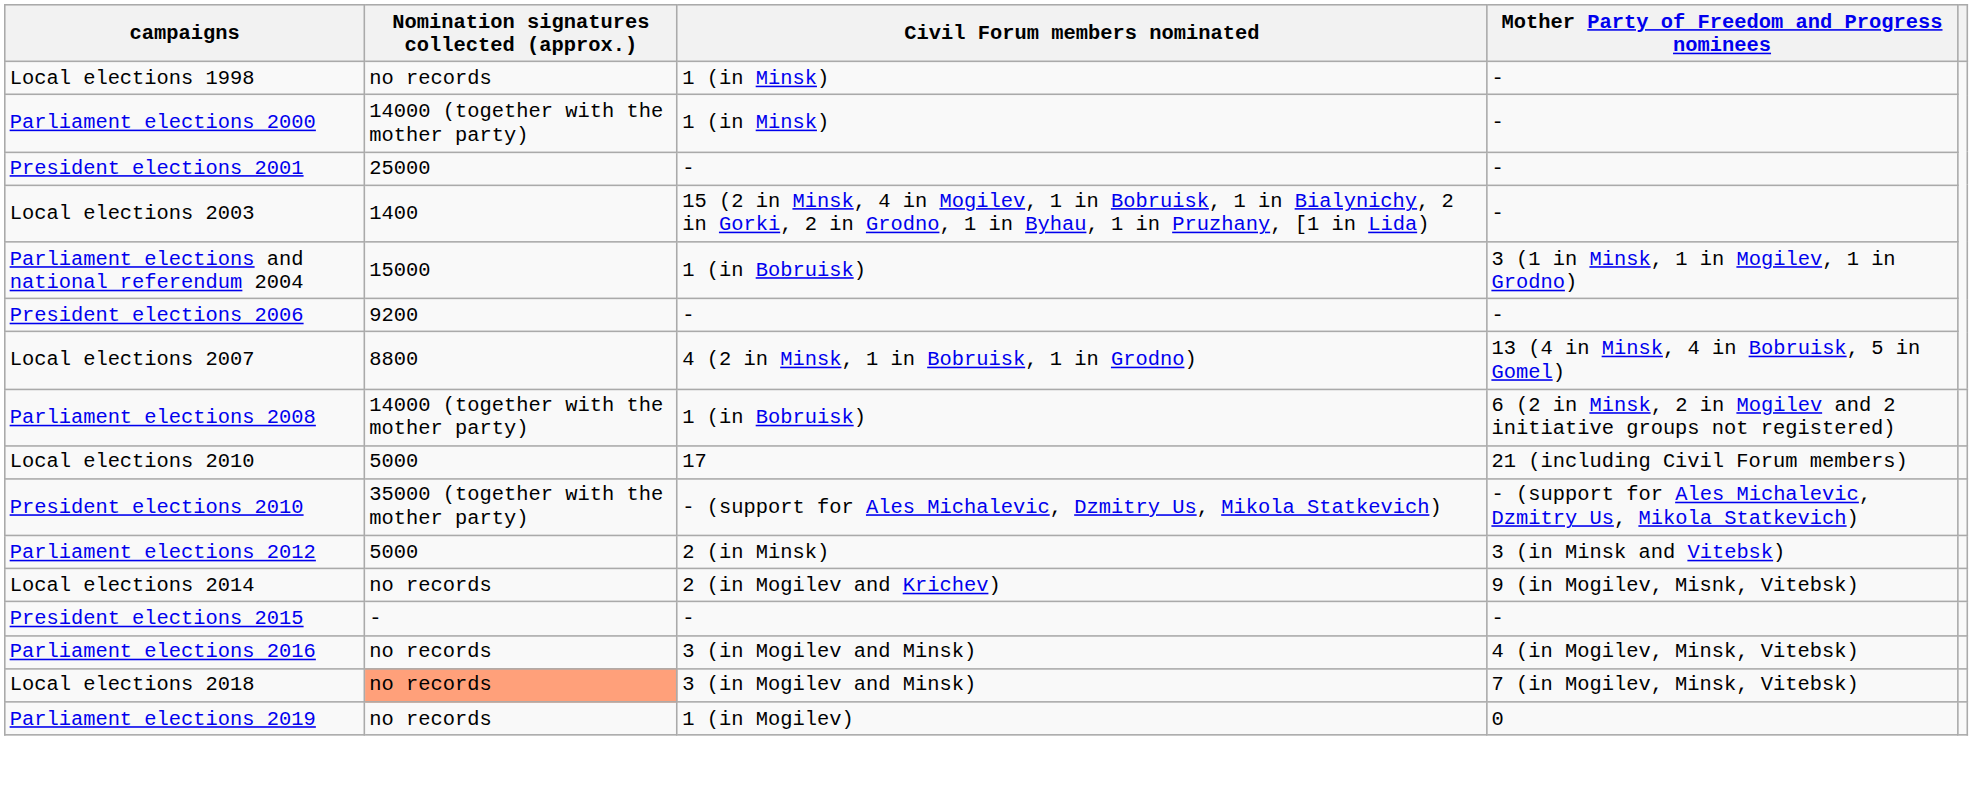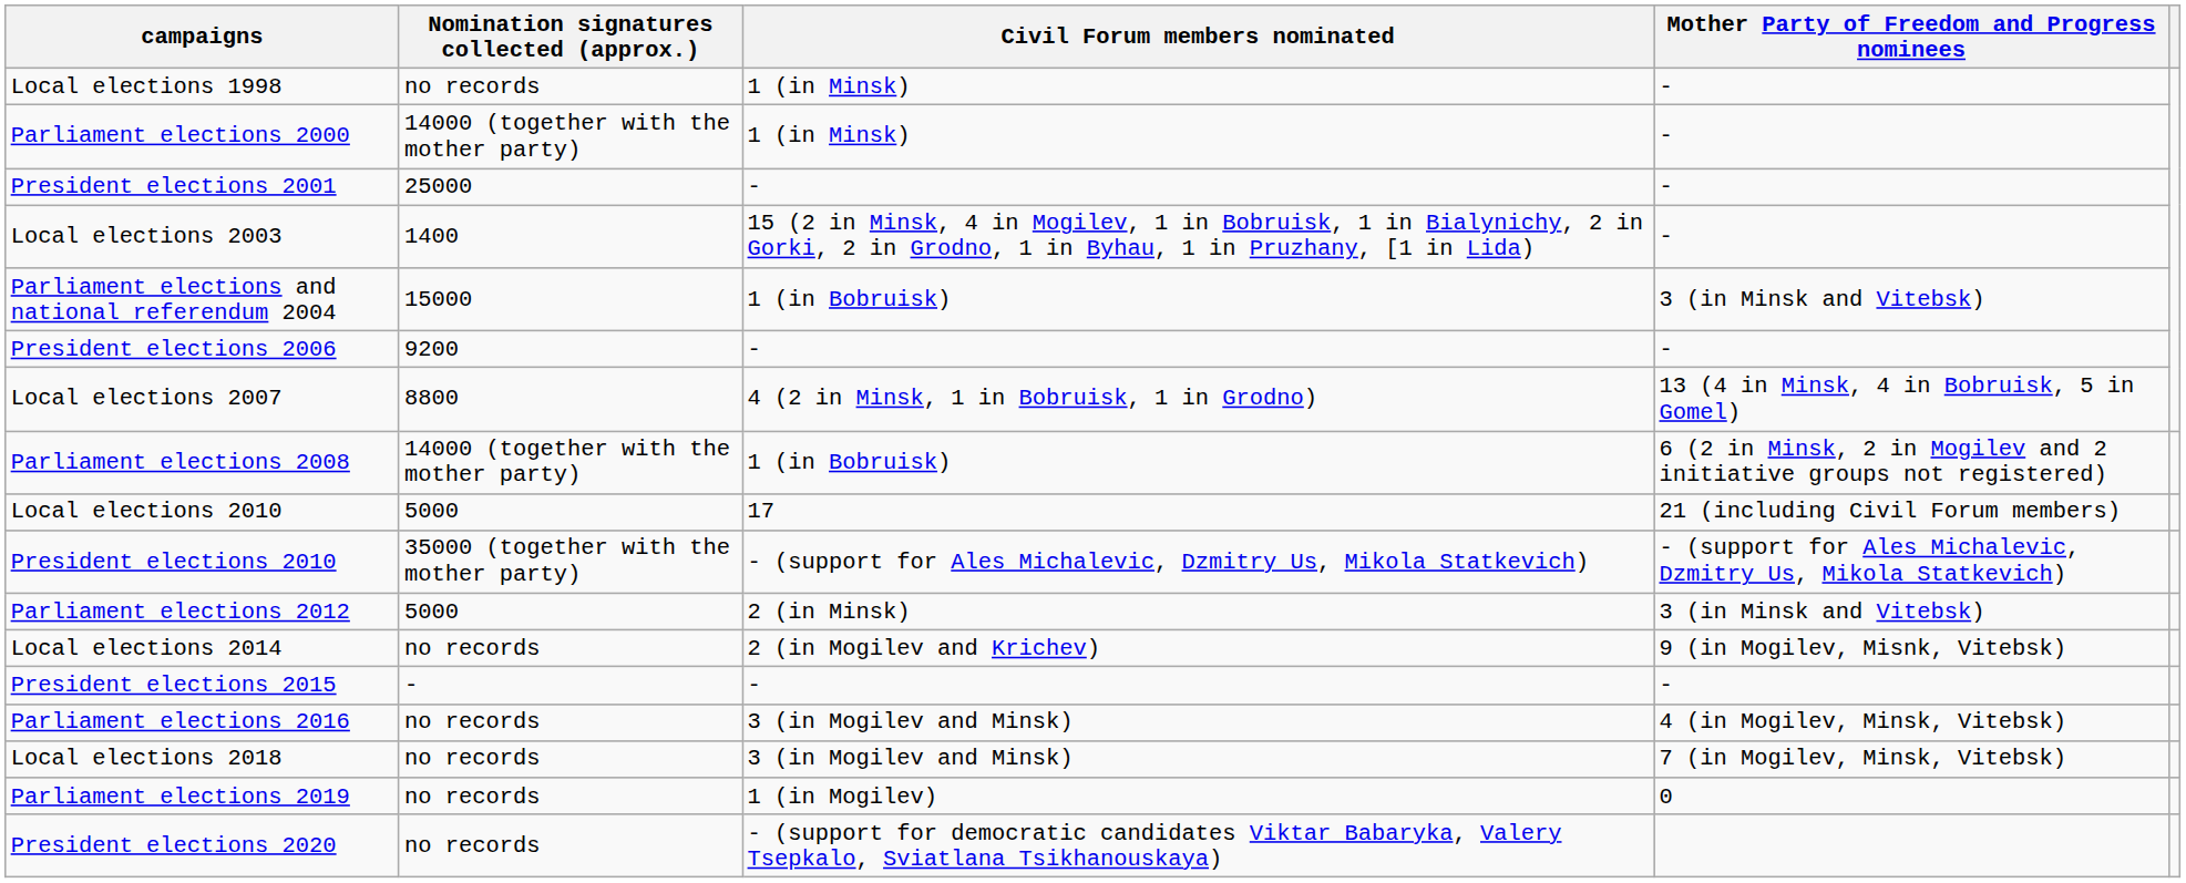Parliament elections and national referendum 2004 | Mother Party of Freedom and Progress nominees: 3 (1 in Minsk, 1 in Mogilev, 1 in Grodno) -> 3 (in Minsk and Vitebsk)
Local elections 2018 | Nomination signatures collected (approx.): lightsalmon background -> no background
+ row: President elections 2020 | no records | - (support for democratic candidates Viktar Babaryka, Valery Tsepkalo, Sviatlana Tsikhanouskaya)
